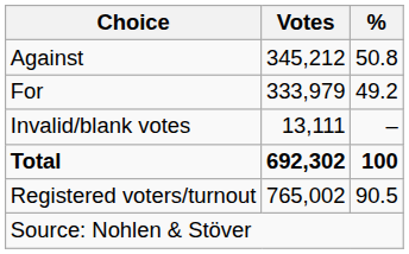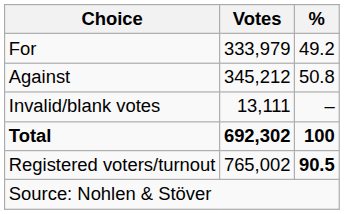rows swapped: For <-> Against
Registered voters/turnout | %: normal -> bold
